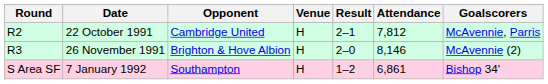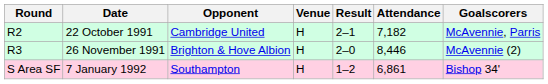22 October 1991 | Attendance: 7,812 -> 7,182
26 November 1991 | Attendance: 8,146 -> 8,446
